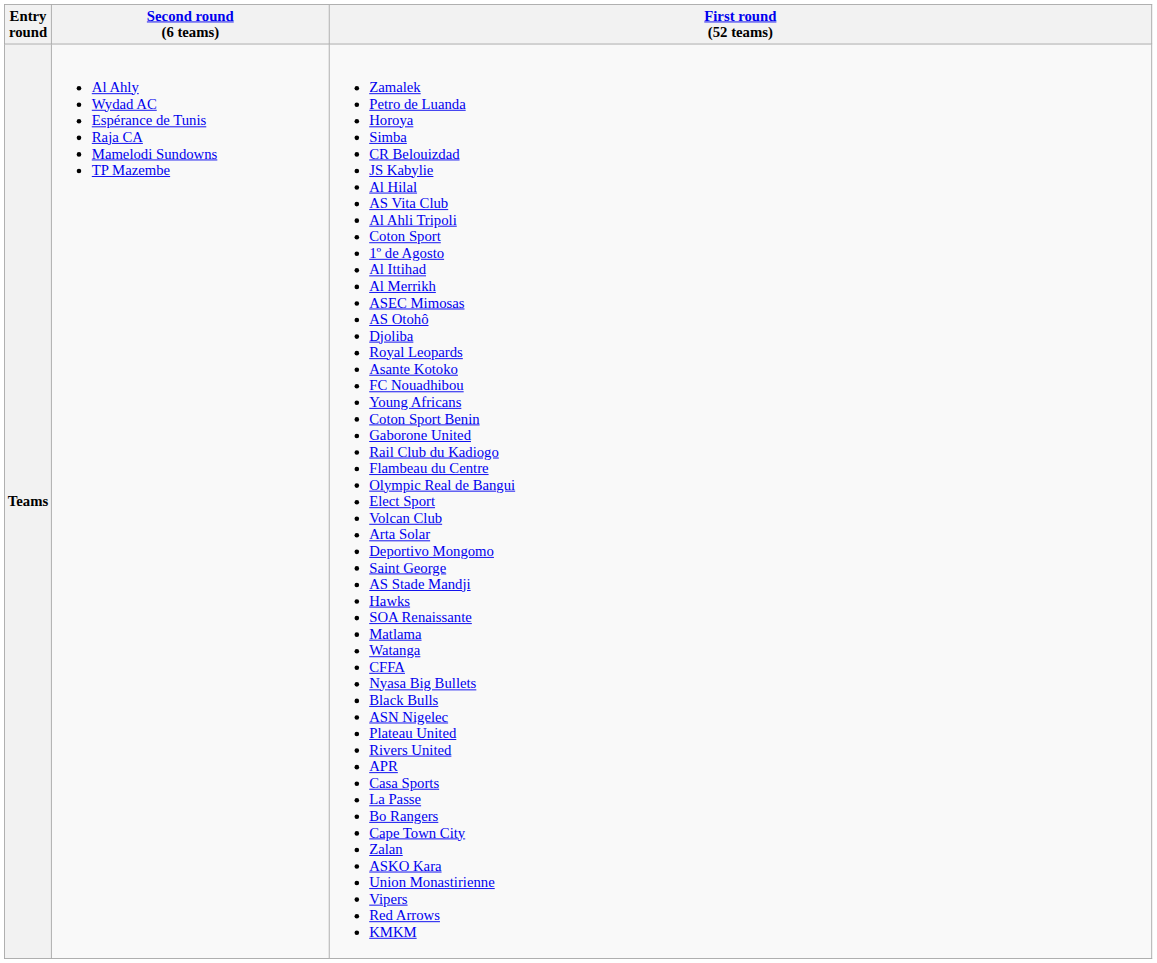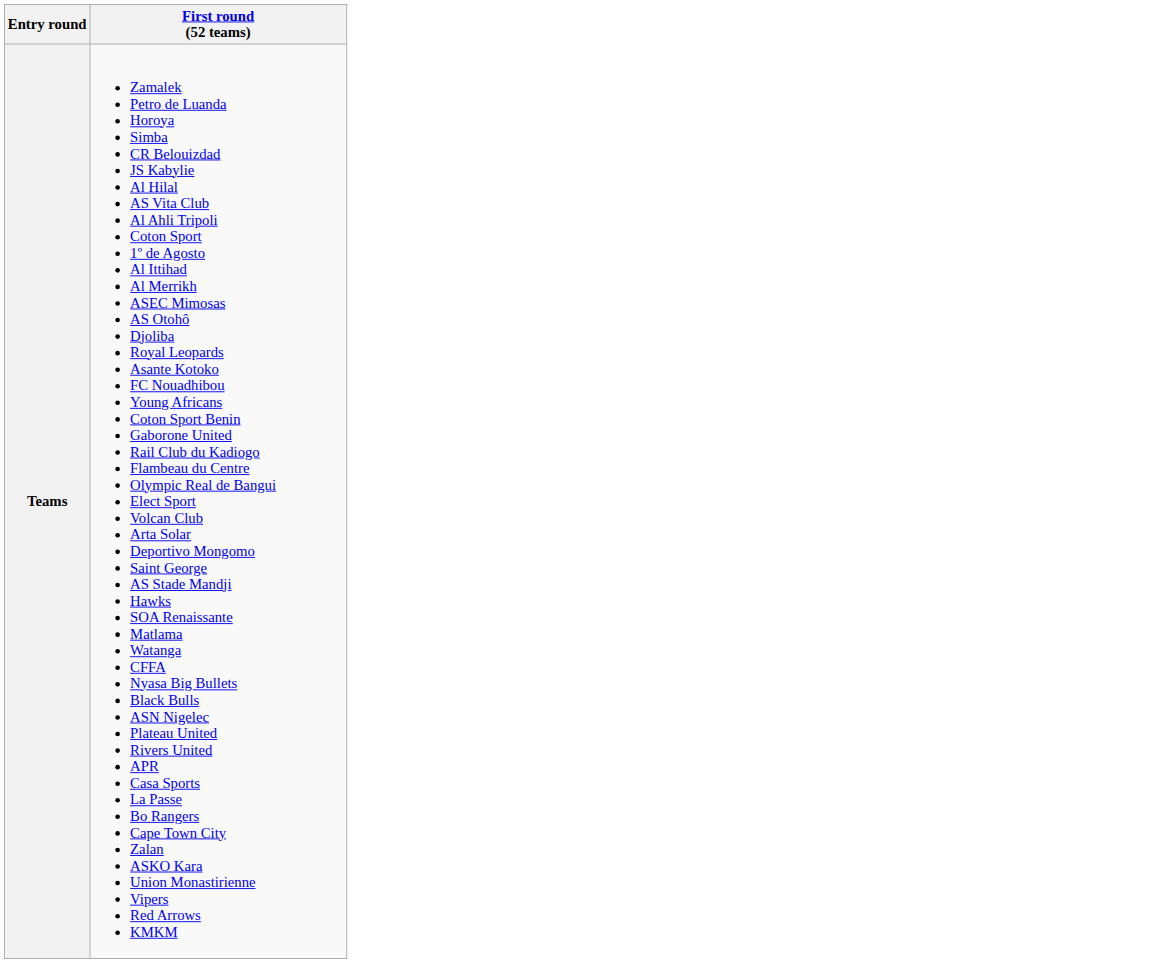- column: Second round (6 teams) | Al Ahly Wydad AC Espérance de Tunis Raja CA Mamelodi Sundowns TP Mazembe
